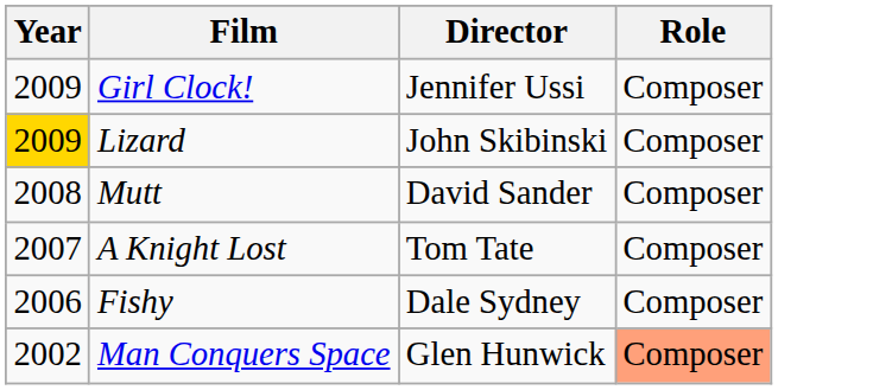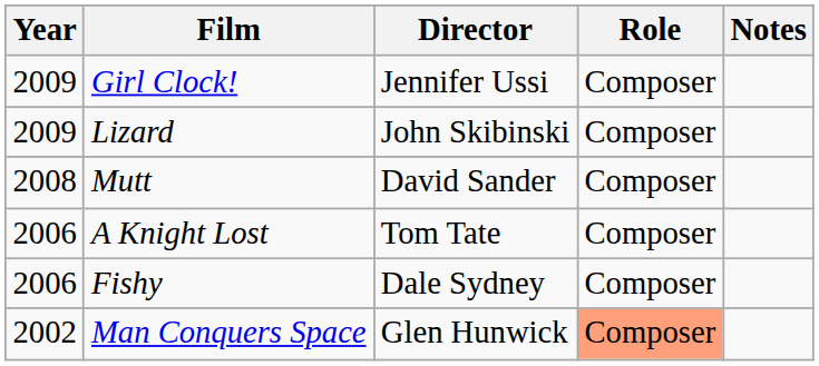+ column: Notes
Lizard | Year: gold background -> no background
A Knight Lost | Year: 2007 -> 2006
